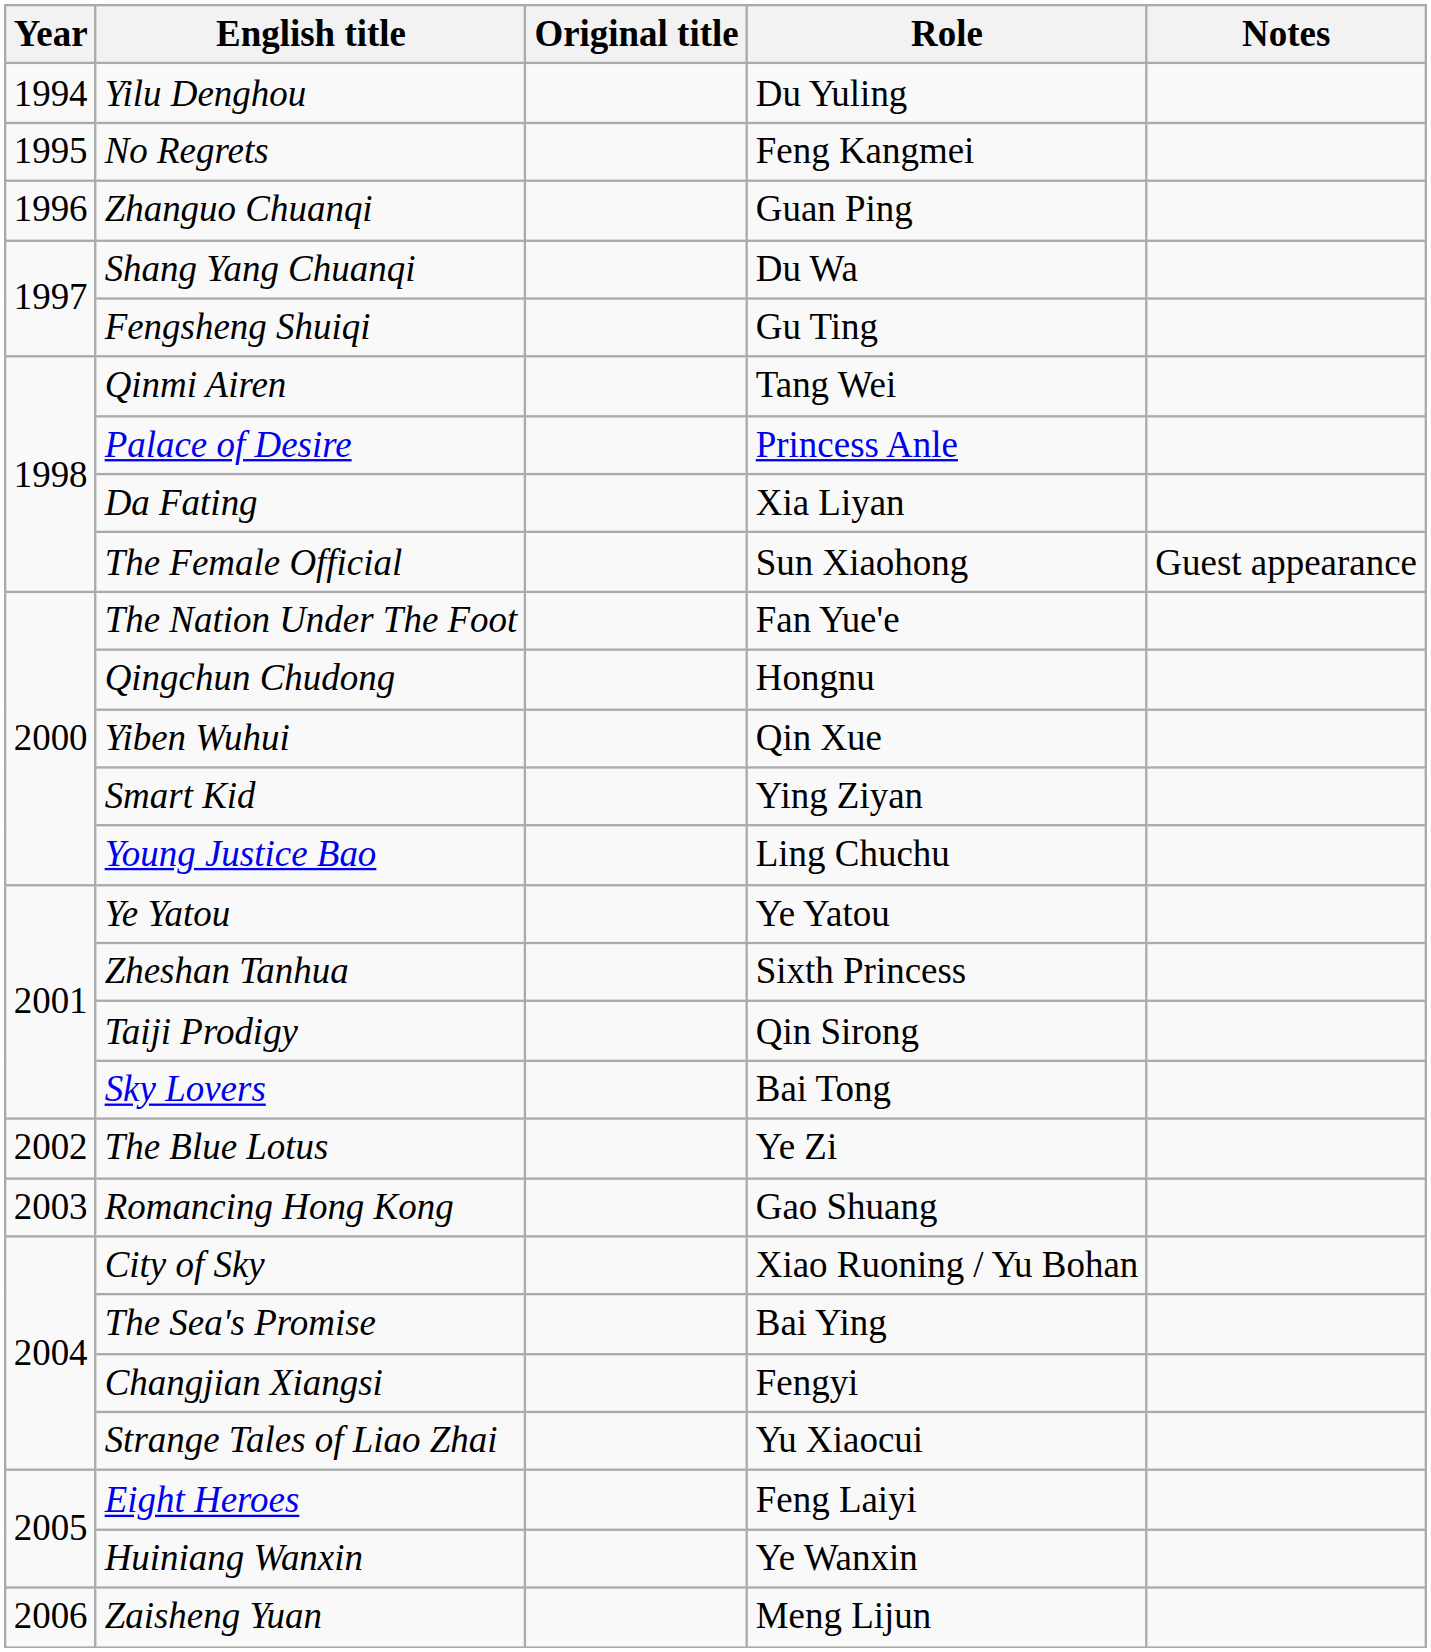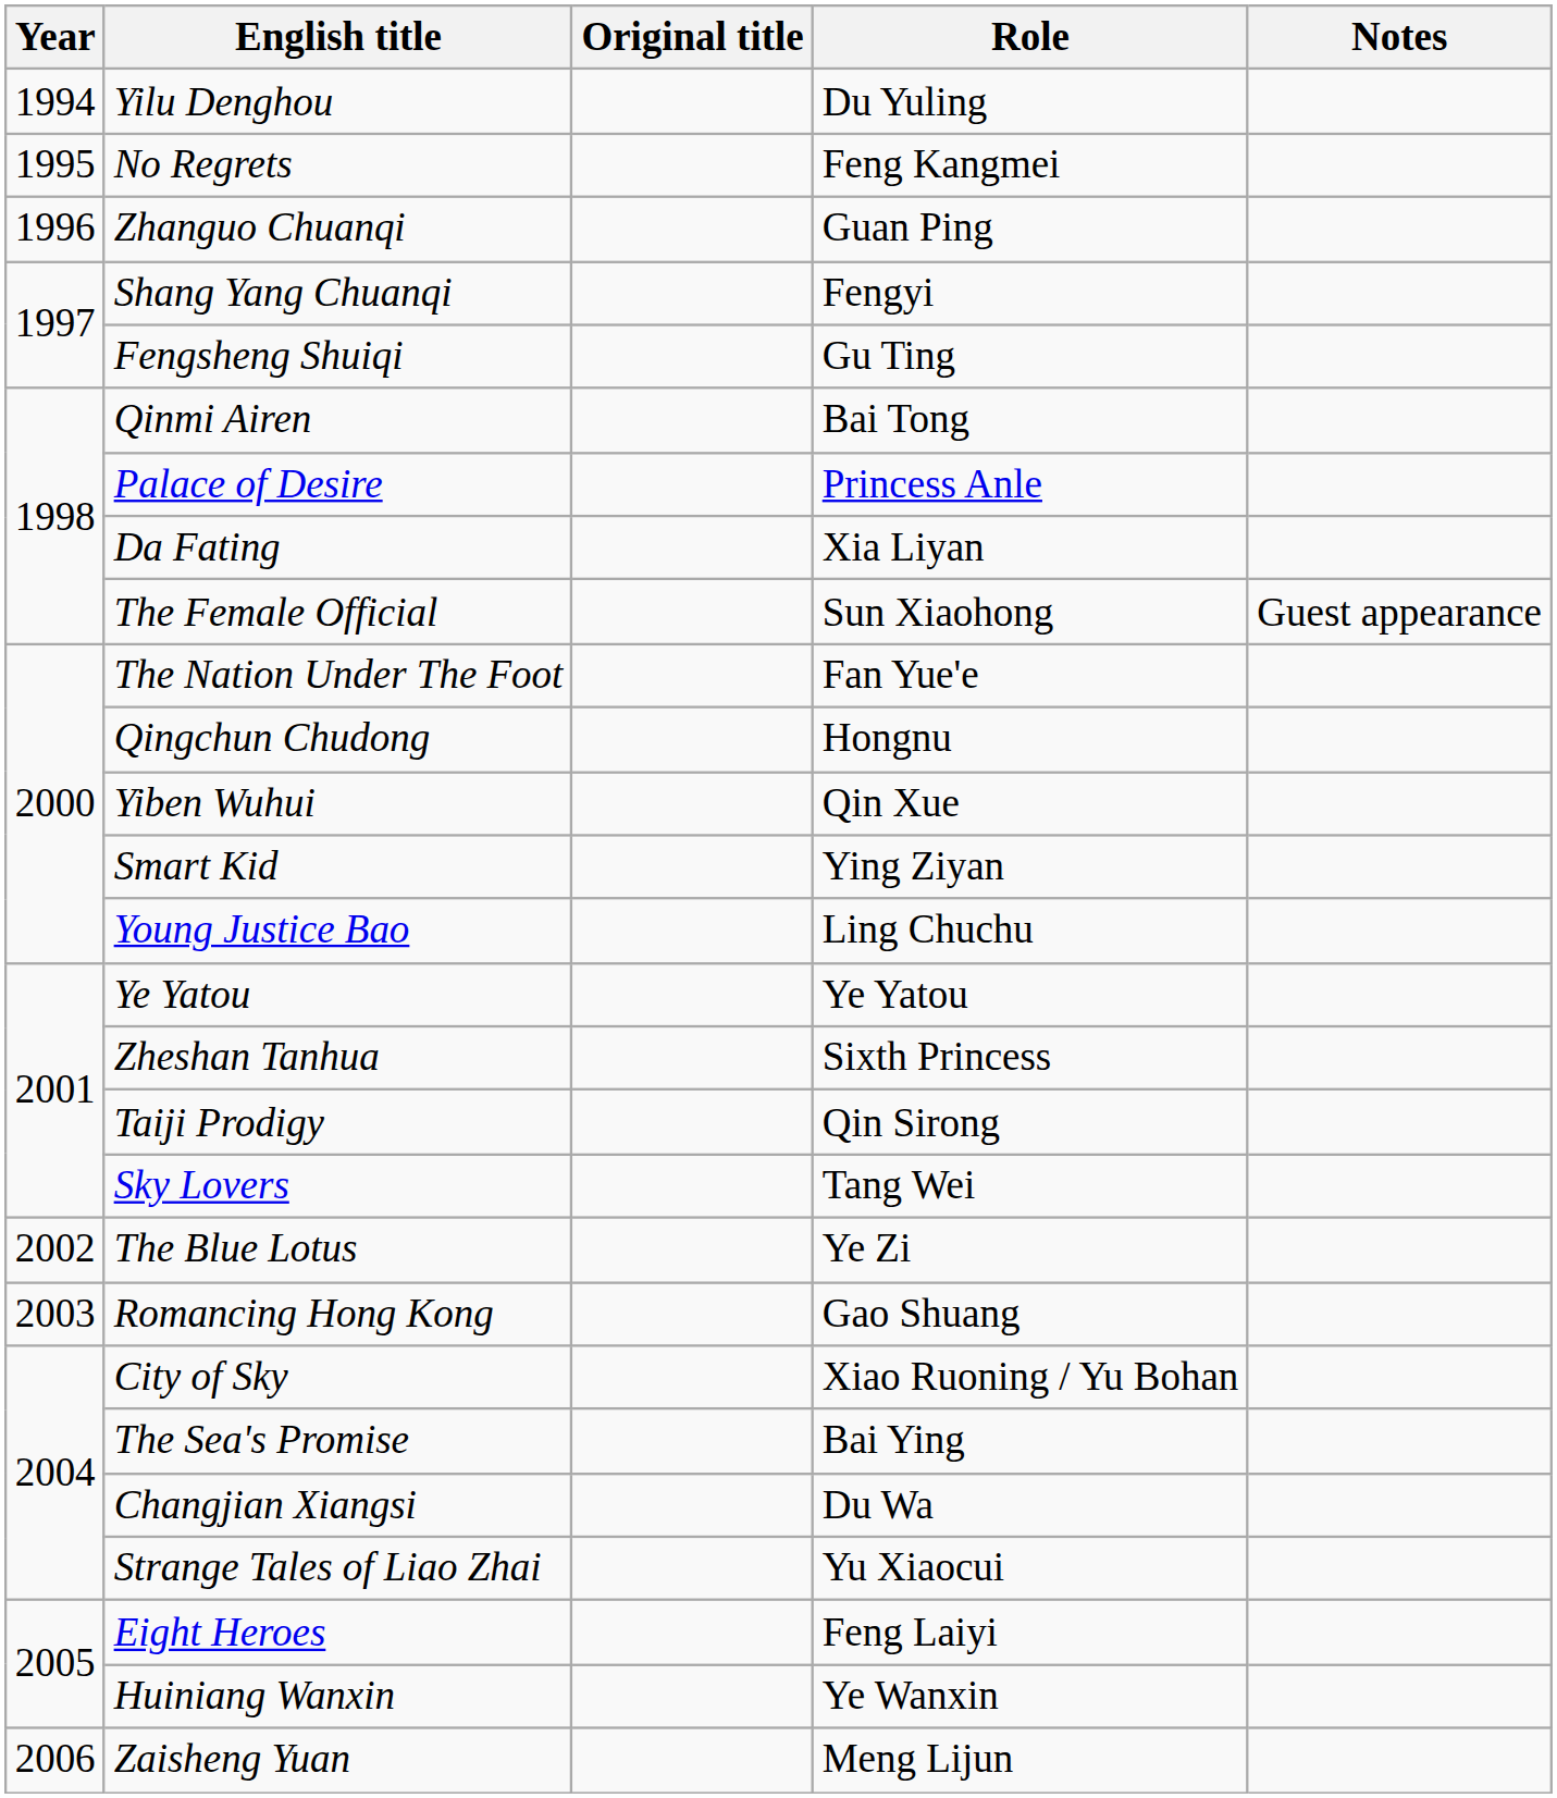Shang Yang Chuanqi | Role: Du Wa -> Fengyi
Qinmi Airen | Role: Tang Wei -> Bai Tong
Sky Lovers | Role: Bai Tong -> Tang Wei
Changjian Xiangsi | Role: Fengyi -> Du Wa
